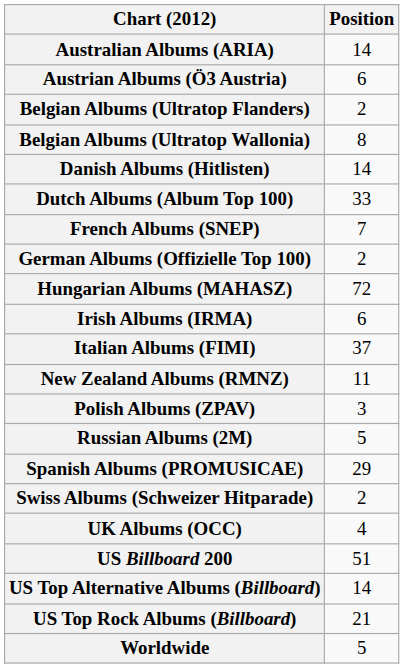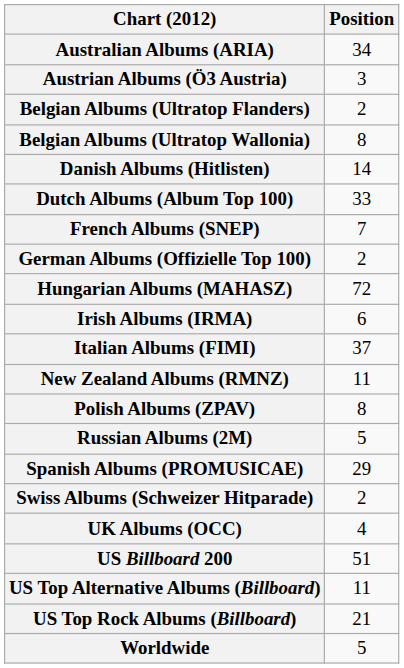Australian Albums (ARIA) | Position: 14 -> 34
Austrian Albums (Ö3 Austria) | Position: 6 -> 3
Polish Albums (ZPAV) | Position: 3 -> 8
US Top Alternative Albums (Billboard) | Position: 14 -> 11
